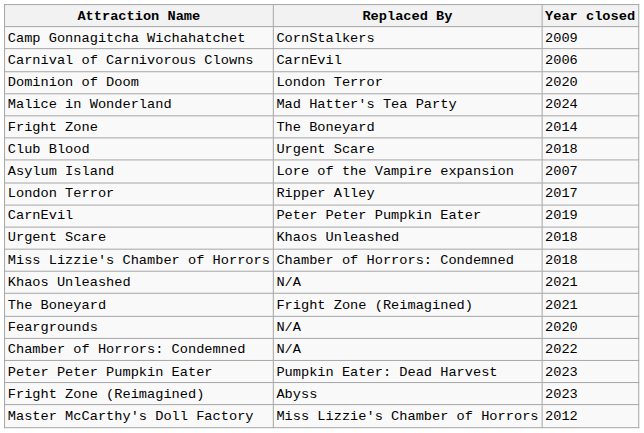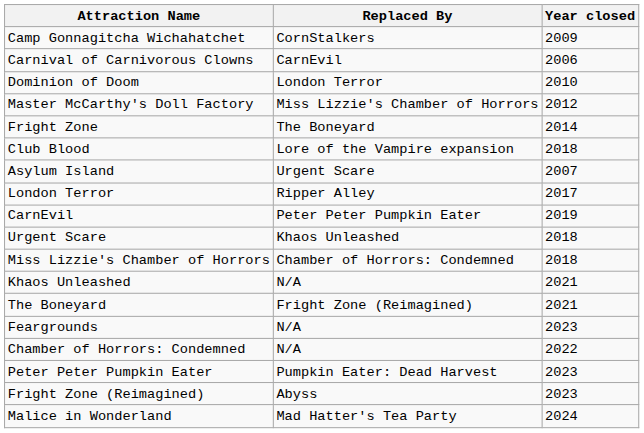Dominion of Doom | Year closed: 2020 -> 2010
rows swapped: Master McCarthy's Doll Factory <-> Malice in Wonderland
Club Blood | Replaced By: Urgent Scare -> Lore of the Vampire expansion
Asylum Island | Replaced By: Lore of the Vampire expansion -> Urgent Scare
Feargrounds | Year closed: 2020 -> 2023
